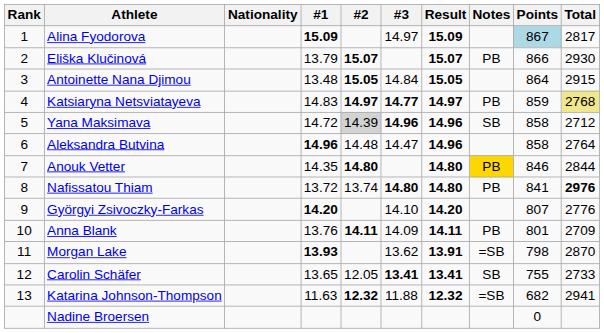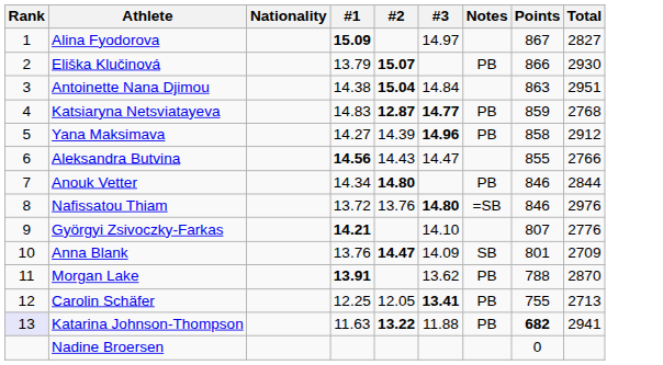- column: Result | 15.09 | 15.07 | 15.05 | 14.97 | 14.96 | 14.96 | 14.80 | 14.80 | 14.20 | 14.11 | 13.91 | 13.41 | 12.32
Alina Fyodorova | Points: lightblue background -> no background
Alina Fyodorova | Total: 2817 -> 2827
Antoinette Nana Djimou | #1: 13.48 -> 14.38
Antoinette Nana Djimou | #2: 15.05 -> 15.04
Antoinette Nana Djimou | Points: 864 -> 863
Antoinette Nana Djimou | Total: 2915 -> 2951
Katsiaryna Netsviatayeva | #2: 14.97 -> 12.87
Katsiaryna Netsviatayeva | Total: khaki background -> no background
Yana Maksimava | #1: 14.72 -> 14.27
Yana Maksimava | #2: lightgrey background -> no background
Yana Maksimava | Notes: SB -> PB
Yana Maksimava | Total: 2712 -> 2912
Aleksandra Butvina | #1: 14.96 -> 14.56
Aleksandra Butvina | #2: 14.48 -> 14.43
Aleksandra Butvina | Points: 858 -> 855
Aleksandra Butvina | Total: 2764 -> 2766
Anouk Vetter | #1: 14.35 -> 14.34
Anouk Vetter | Notes: gold background -> no background
Nafissatou Thiam | #2: 13.74 -> 13.76
Nafissatou Thiam | Notes: PB -> =SB
Nafissatou Thiam | Points: 841 -> 846
Nafissatou Thiam | Total: bold -> normal
Györgyi Zsivoczky-Farkas | #1: 14.20 -> 14.21
Anna Blank | #2: 14.11 -> 14.47
Anna Blank | Notes: PB -> SB
Morgan Lake | #1: 13.93 -> 13.91
Morgan Lake | Notes: =SB -> PB
Morgan Lake | Points: 798 -> 788
Carolin Schäfer | #1: 13.65 -> 12.25
Carolin Schäfer | Notes: SB -> PB
Carolin Schäfer | Total: 2733 -> 2713
Katarina Johnson-Thompson | Rank: no background -> lavender background
Katarina Johnson-Thompson | #2: 12.32 -> 13.22
Katarina Johnson-Thompson | Notes: =SB -> PB
Katarina Johnson-Thompson | Points: normal -> bold
